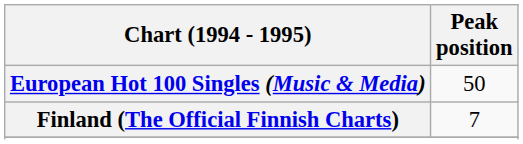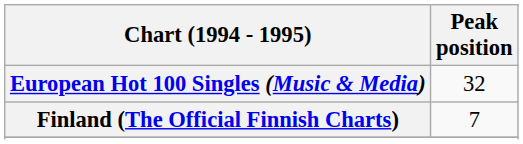European Hot 100 Singles (Music & Media) | Peak position: 50 -> 32
